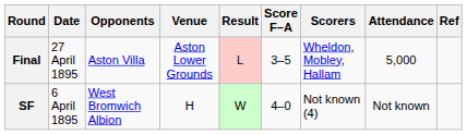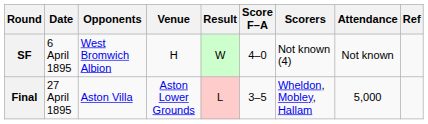rows swapped: SF <-> Final
